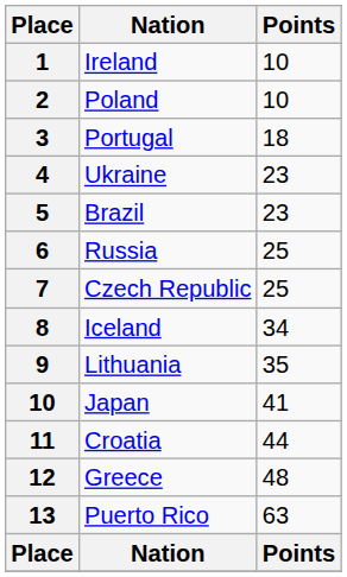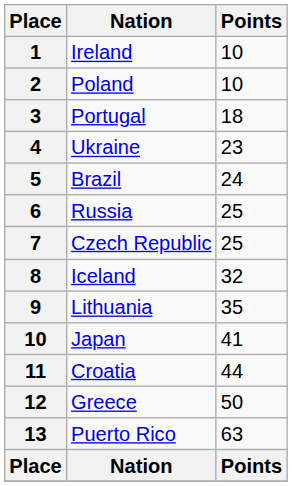Brazil | Points: 23 -> 24
Iceland | Points: 34 -> 32
Greece | Points: 48 -> 50
